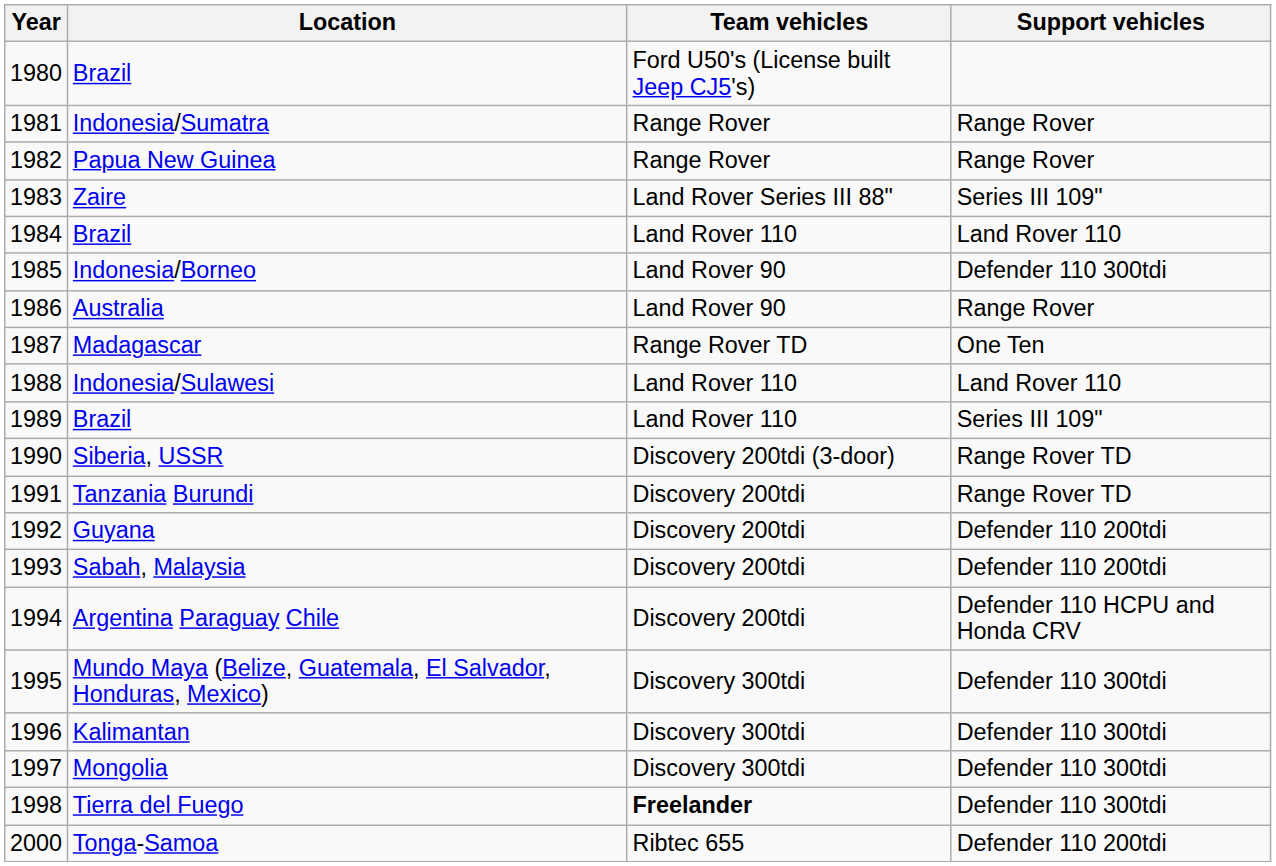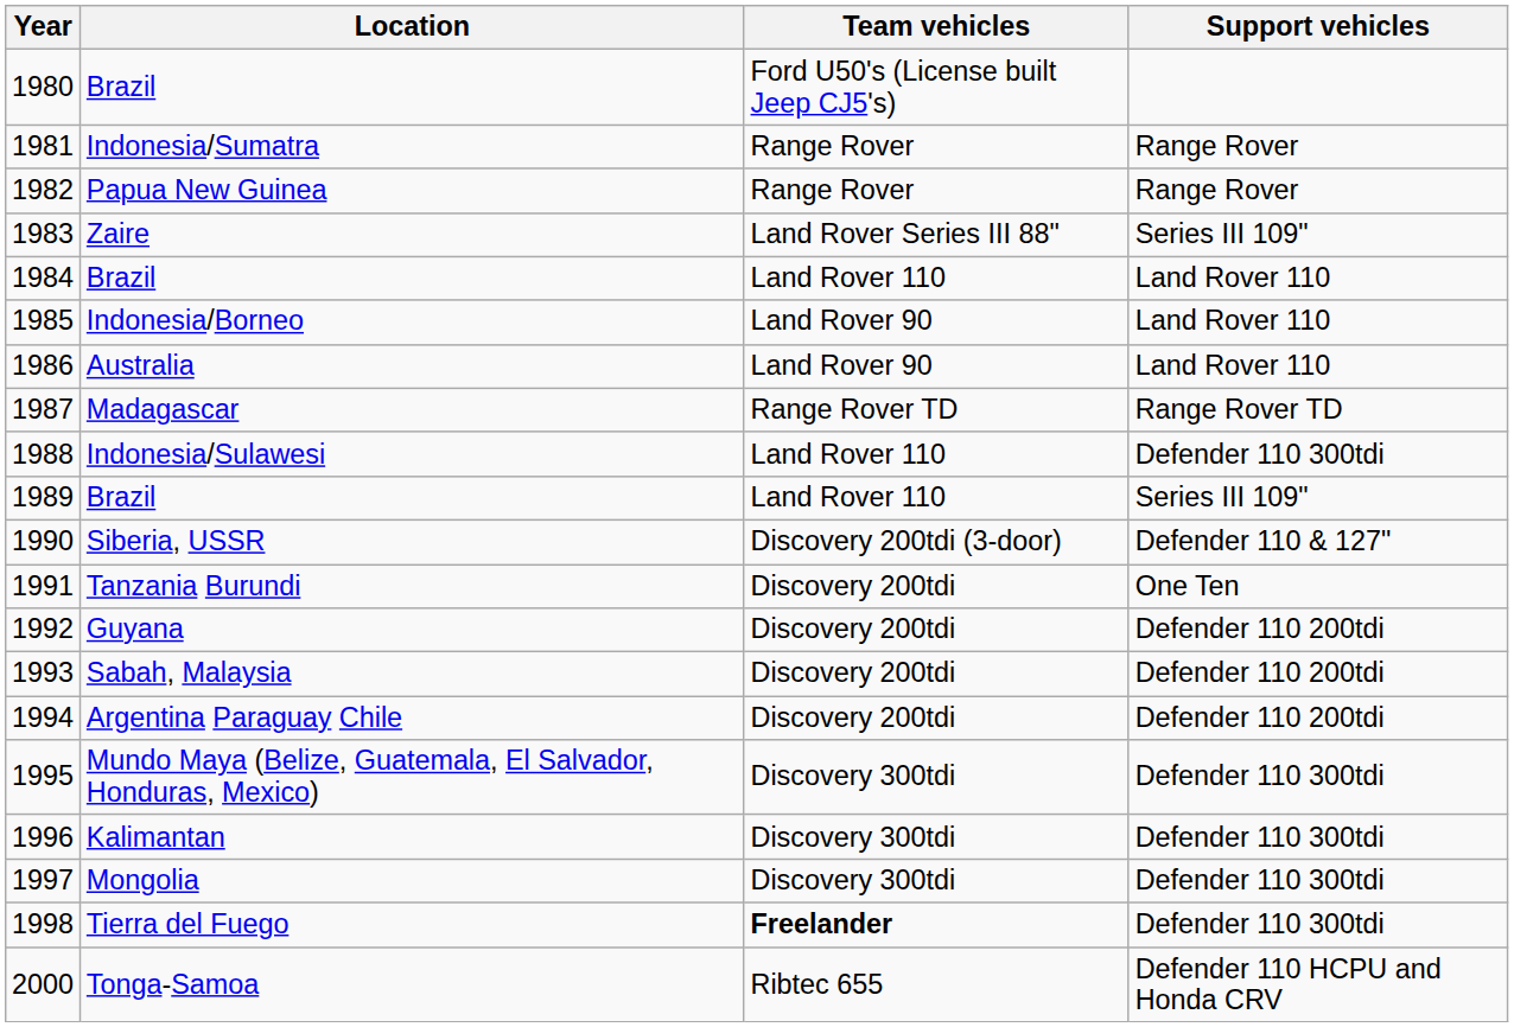Indonesia/Borneo | Support vehicles: Defender 110 300tdi -> Land Rover 110
Australia | Support vehicles: Range Rover -> Land Rover 110
Madagascar | Support vehicles: One Ten -> Range Rover TD
Indonesia/Sulawesi | Support vehicles: Land Rover 110 -> Defender 110 300tdi
Siberia, USSR | Support vehicles: Range Rover TD -> Defender 110 & 127"
Tanzania Burundi | Support vehicles: Range Rover TD -> One Ten
Argentina Paraguay Chile | Support vehicles: Defender 110 HCPU and Honda CRV -> Defender 110 200tdi
Tonga-Samoa | Support vehicles: Defender 110 200tdi -> Defender 110 HCPU and Honda CRV
